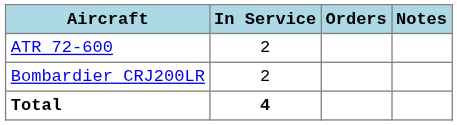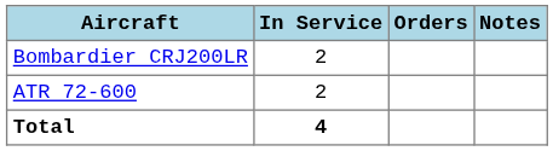rows swapped: ATR 72-600 <-> Bombardier CRJ200LR
